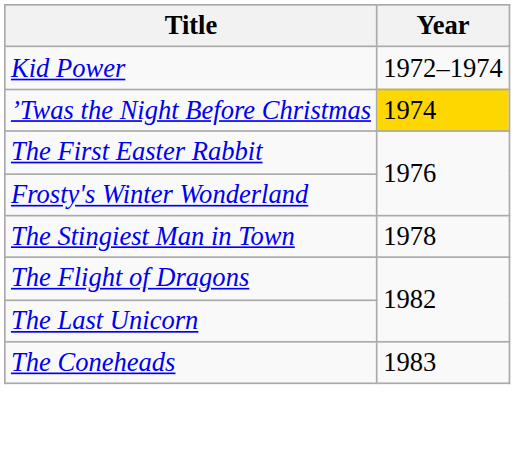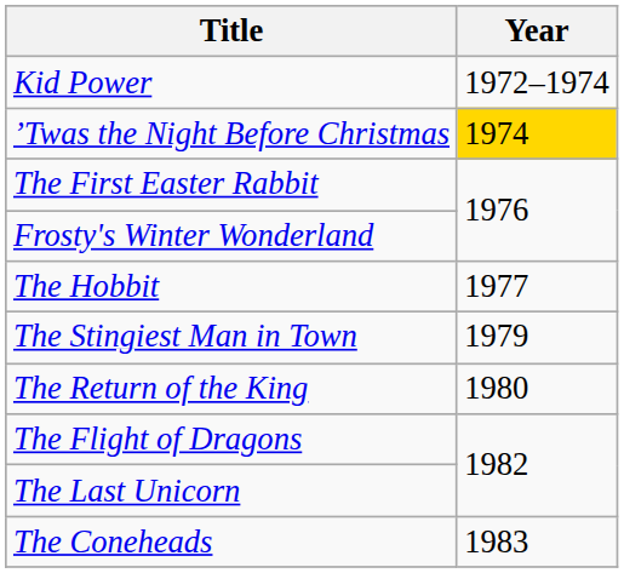+ row: The Hobbit | 1977
The Stingiest Man in Town | Year: 1978 -> 1979
+ row: The Return of the King | 1980
